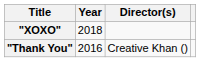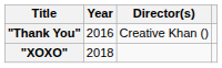rows swapped: "Thank You" <-> "XOXO"
